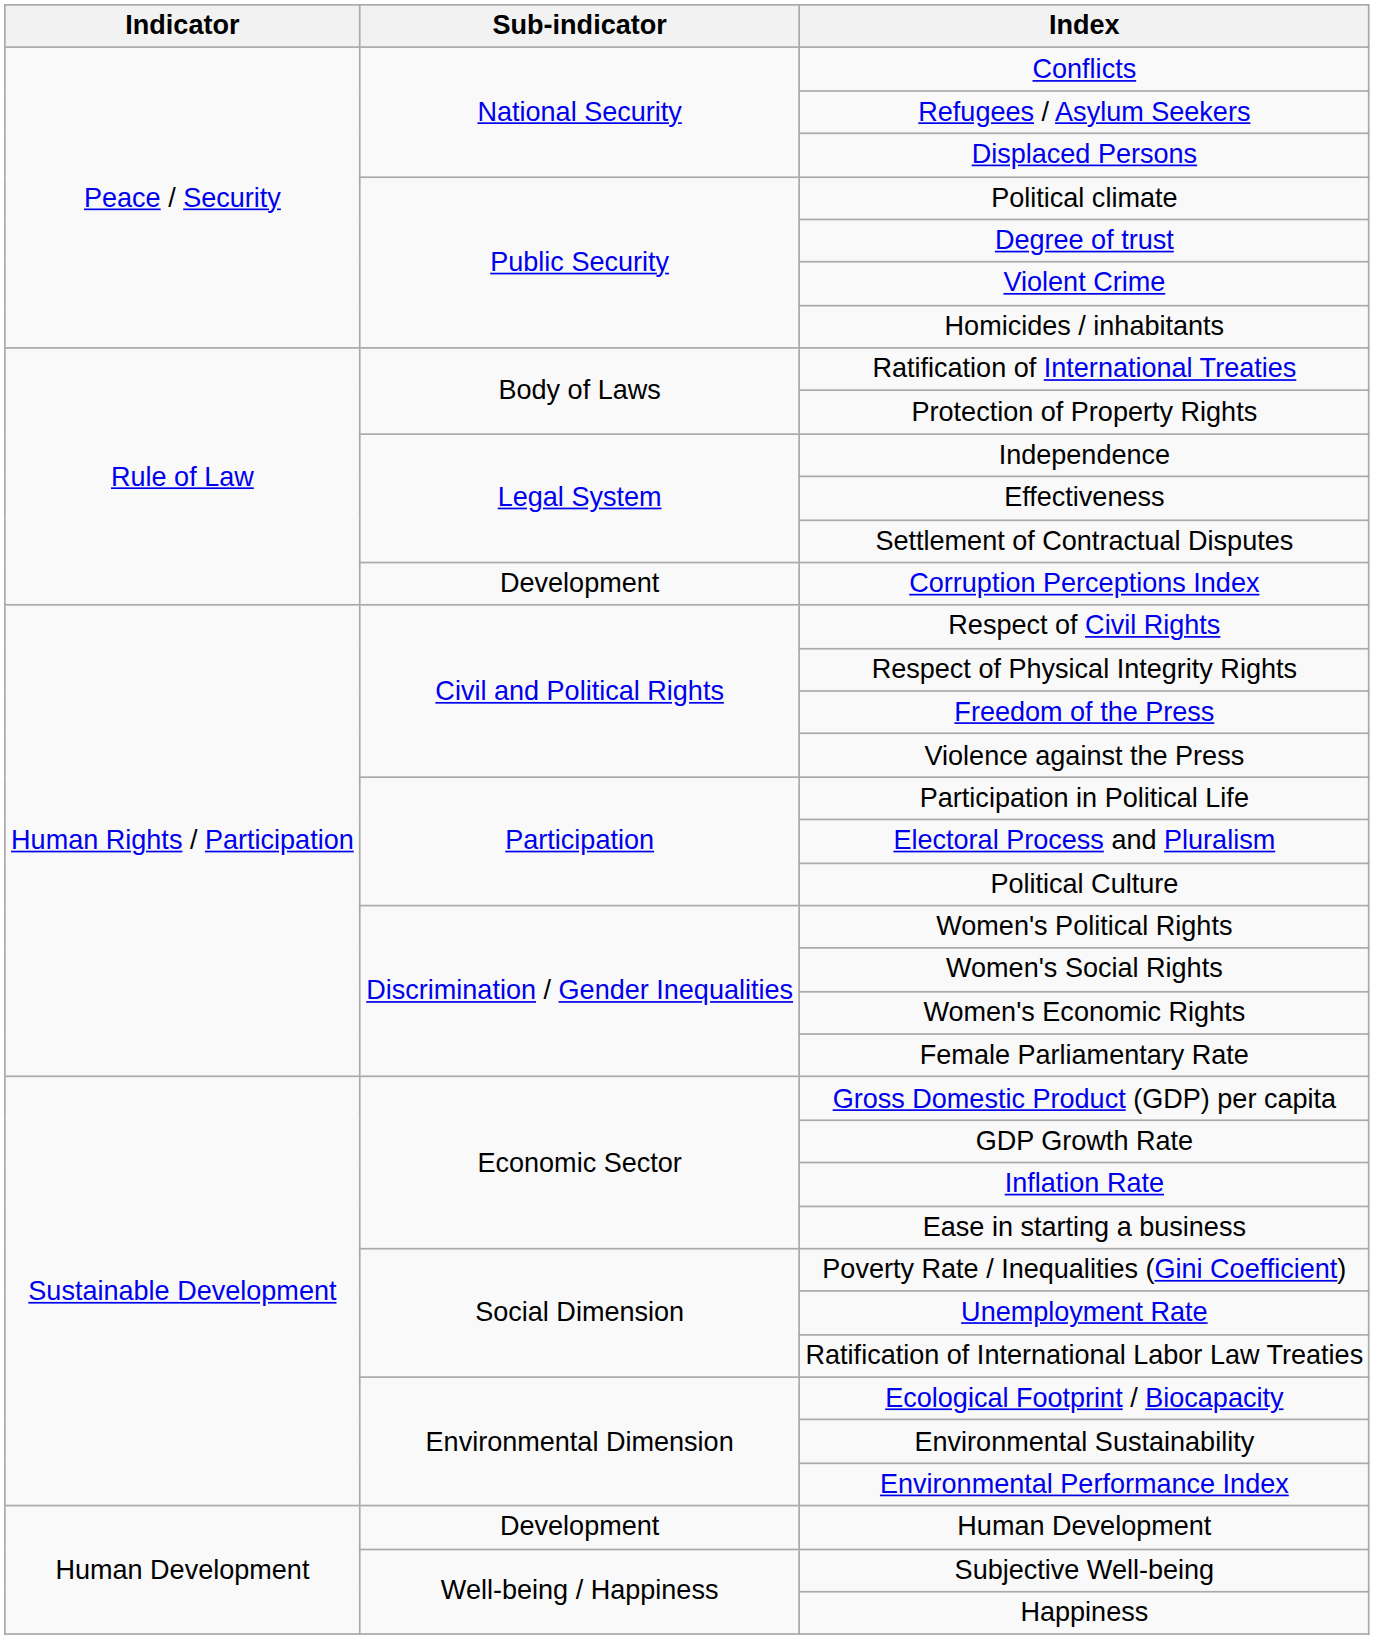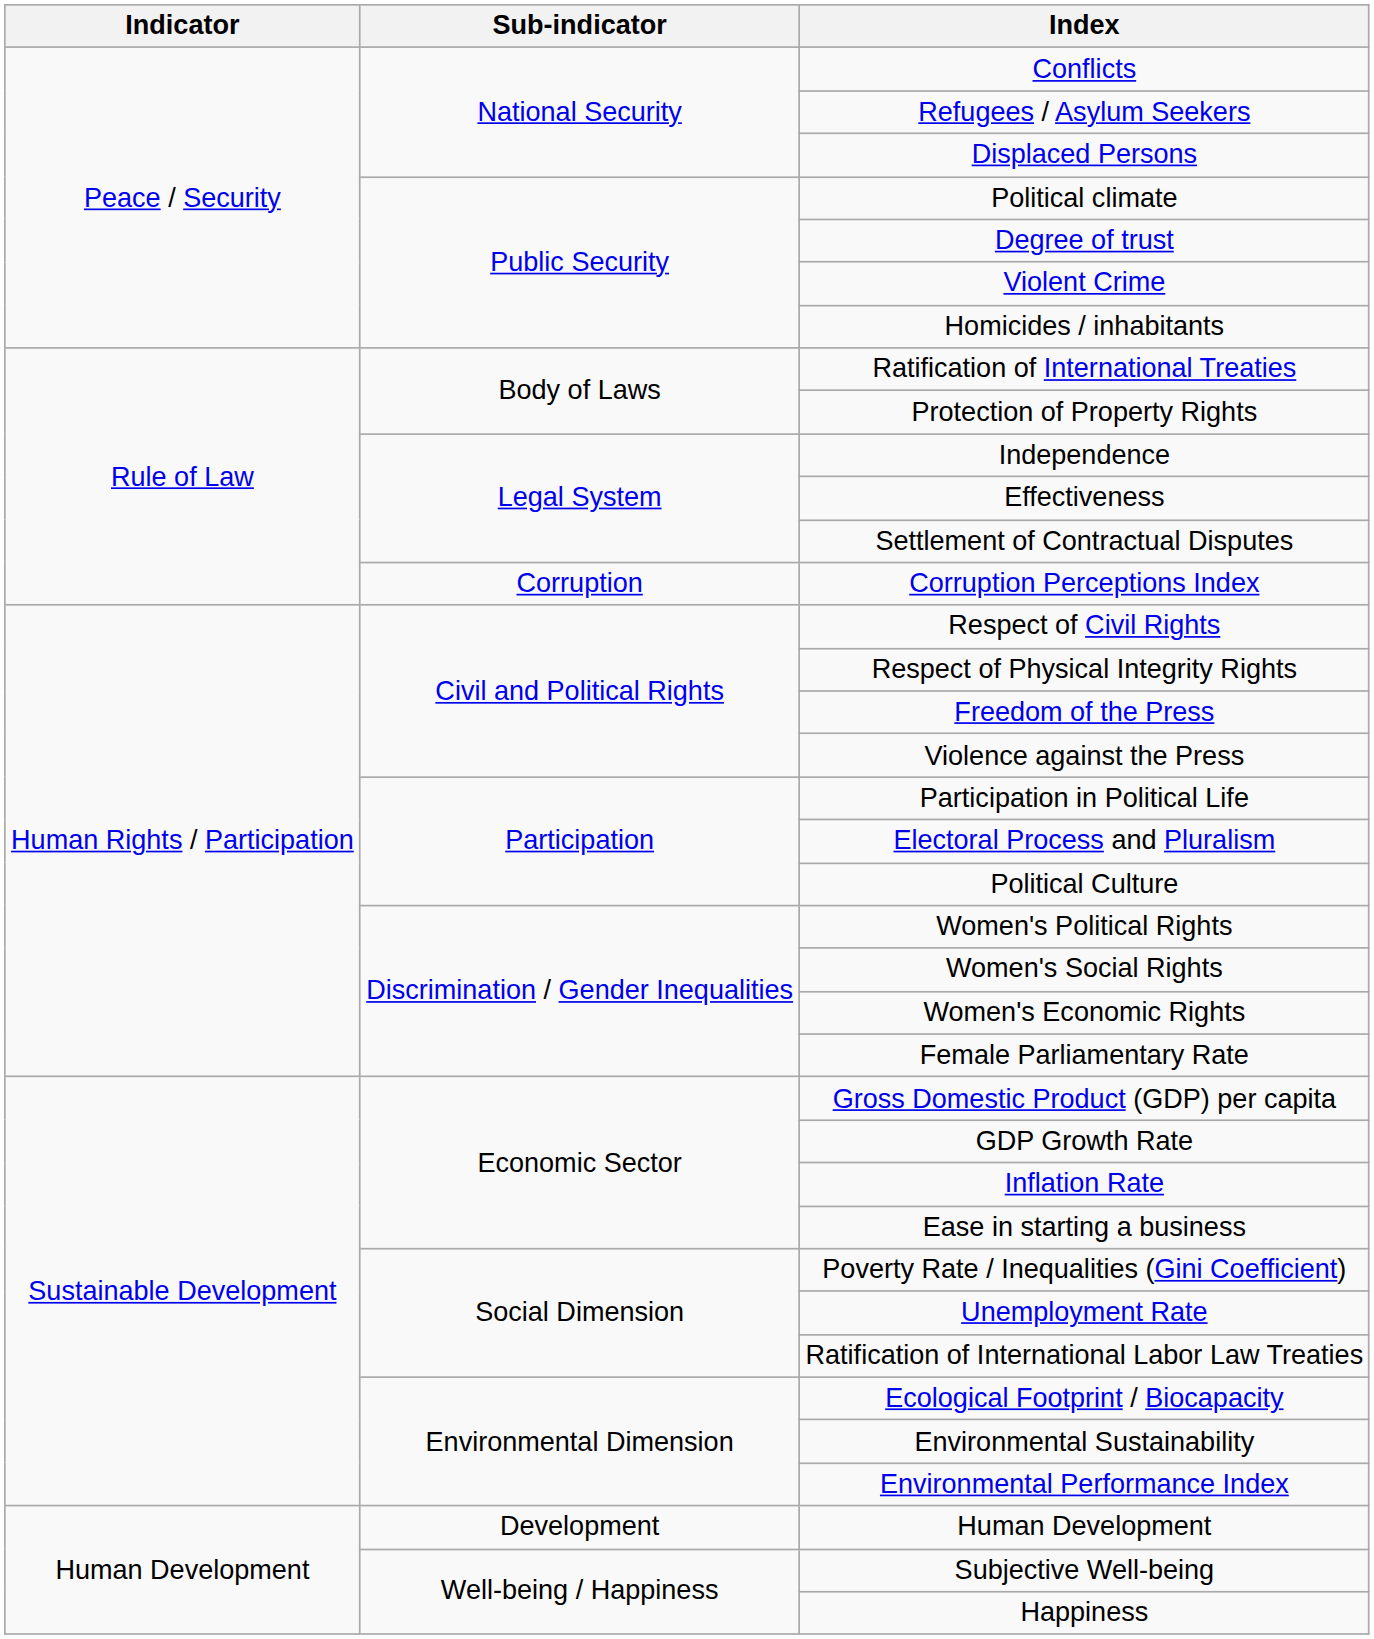Corruption Perceptions Index | Sub-indicator: Development -> Corruption
